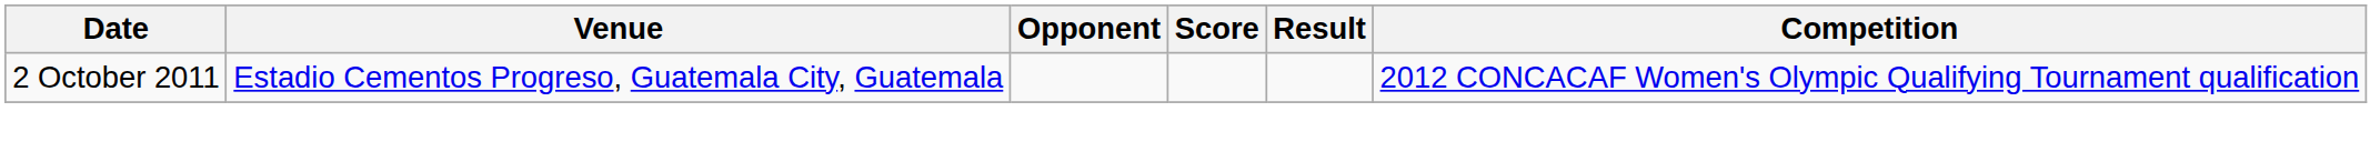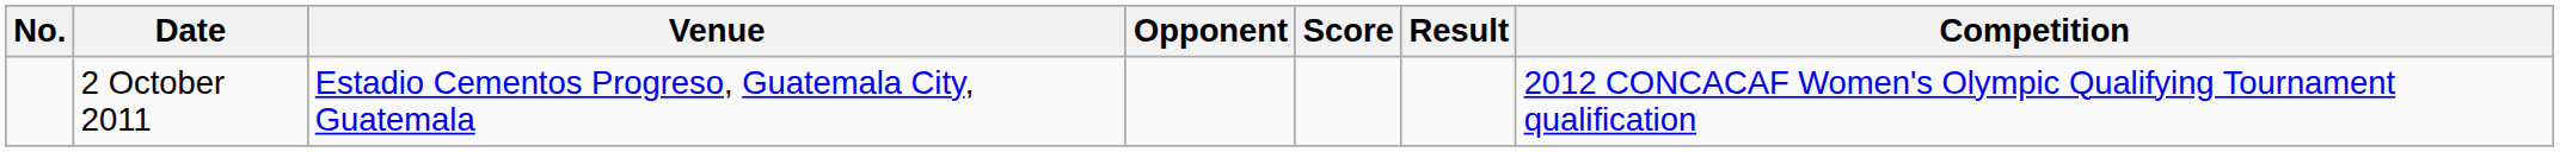+ column: No.
